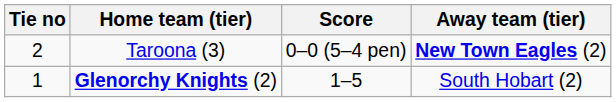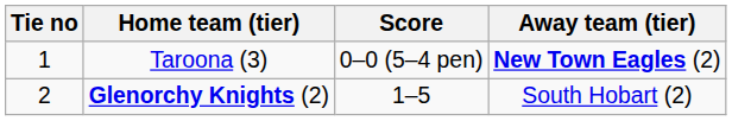Taroona (3) | Tie no: 2 -> 1
Glenorchy Knights (2) | Tie no: 1 -> 2
